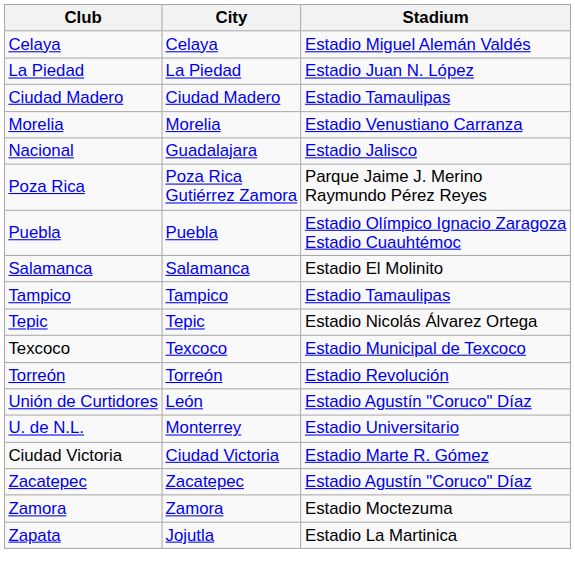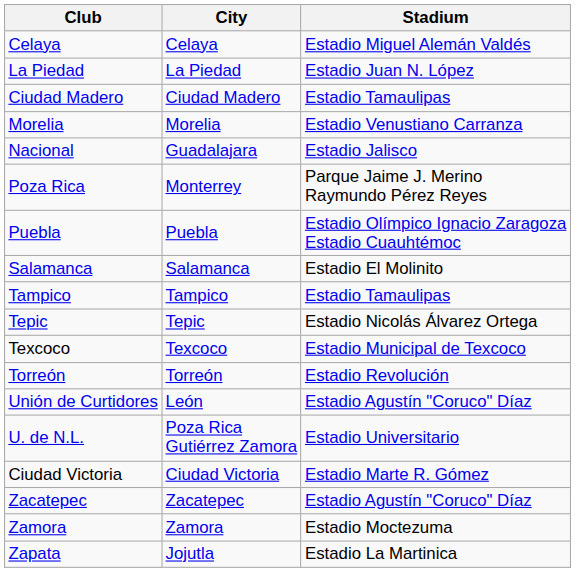Poza Rica | City: Poza Rica Gutiérrez Zamora -> Monterrey
U. de N.L. | City: Monterrey -> Poza Rica Gutiérrez Zamora
